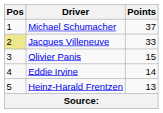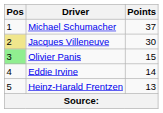Jacques Villeneuve | Points: 33 -> 30
Olivier Panis | Pos: no background -> lightgreen background
